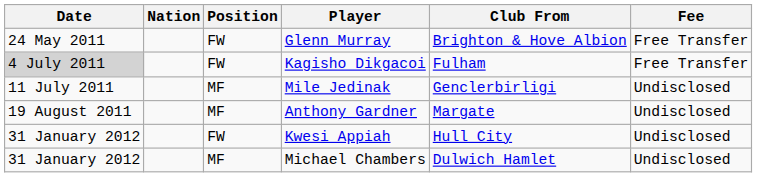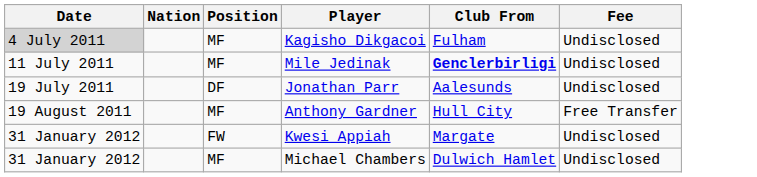- row: 24 May 2011 | FW | Glenn Murray | Brighton & Hove Albion | Free Transfer
Kagisho Dikgacoi | Position: FW -> MF
Kagisho Dikgacoi | Fee: Free Transfer -> Undisclosed
Mile Jedinak | Club From: normal -> bold
+ row: 19 July 2011 | DF | Jonathan Parr | Aalesunds | Undisclosed
Anthony Gardner | Club From: Margate -> Hull City
Anthony Gardner | Fee: Undisclosed -> Free Transfer
Kwesi Appiah | Club From: Hull City -> Margate
